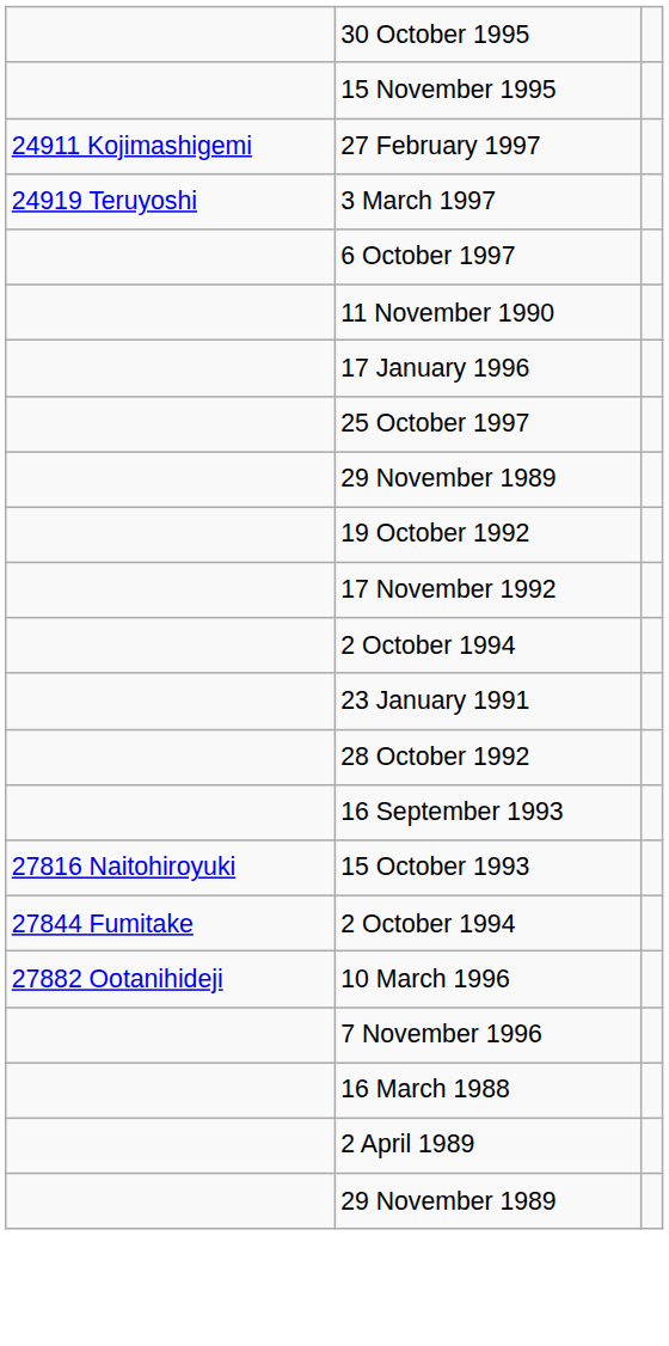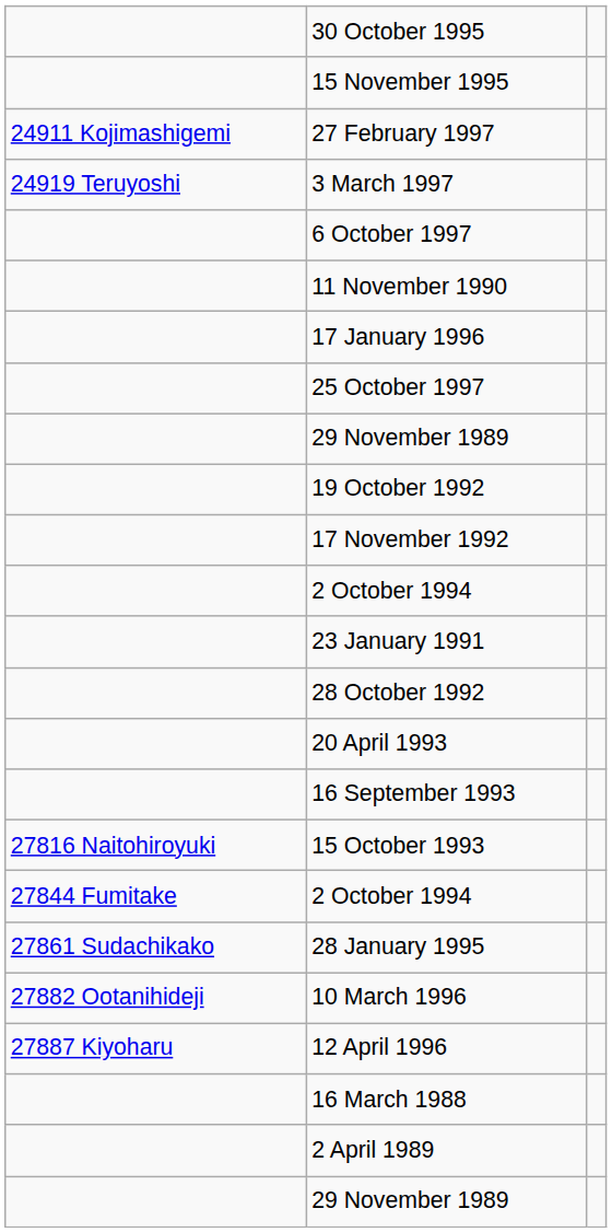+ row: 20 April 1993
+ row: 27861 Sudachikako | 28 January 1995
+ row: 27887 Kiyoharu | 12 April 1996
- row: 7 November 1996
